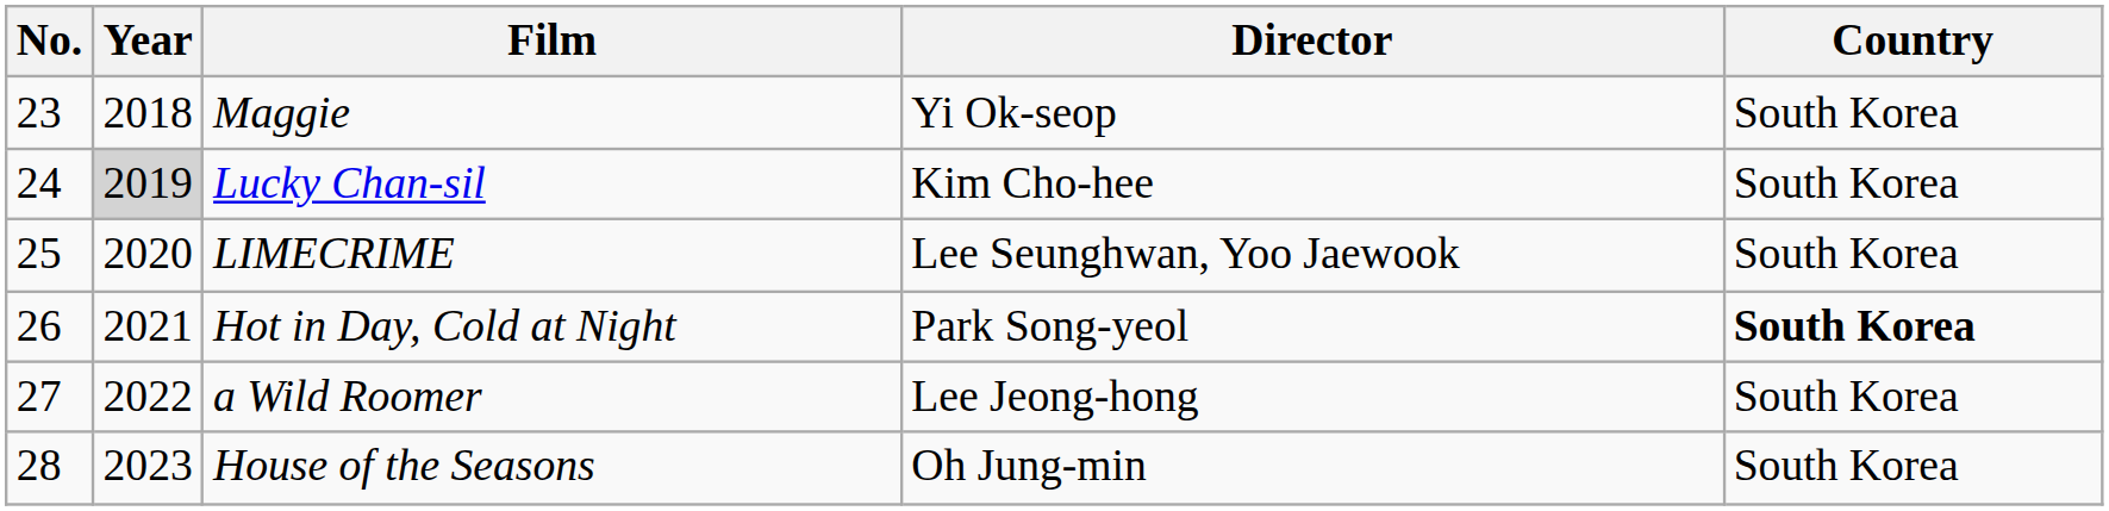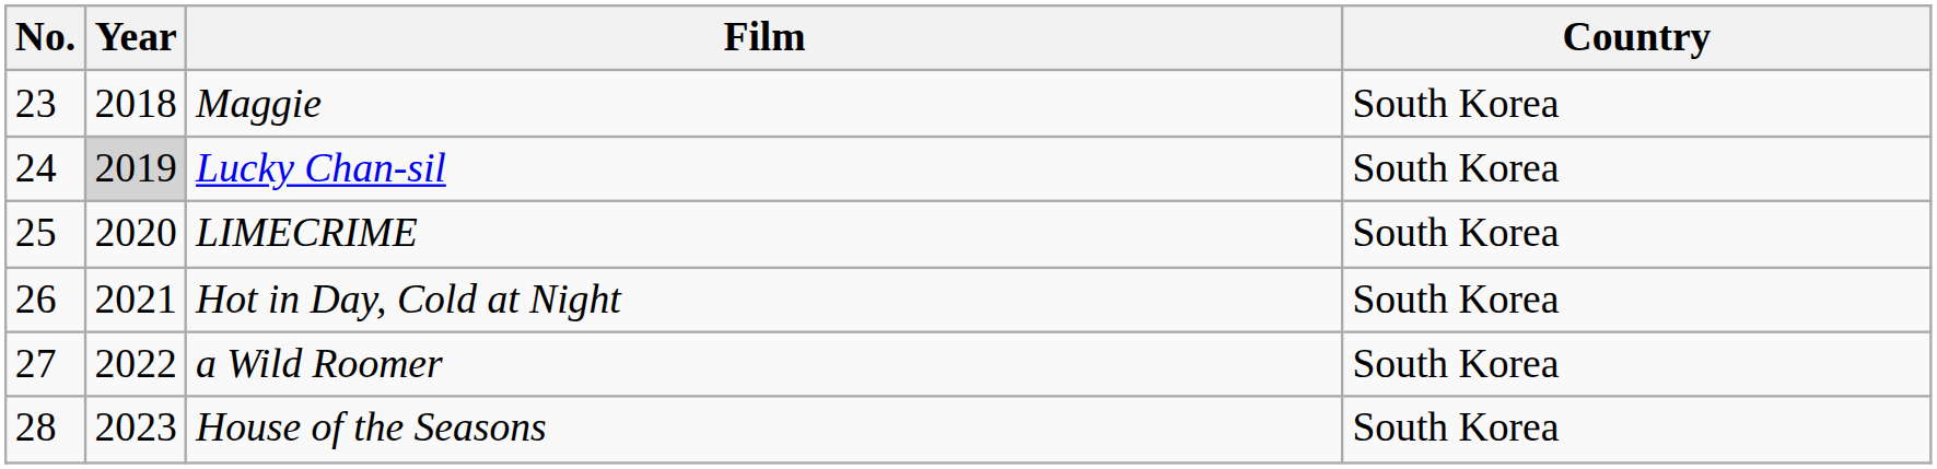- column: Director | Yi Ok-seop | Kim Cho-hee | Lee Seunghwan, Yoo Jaewook | Park Song-yeol | Lee Jeong-hong | Oh Jung-min
Hot in Day, Cold at Night | Country: bold -> normal
